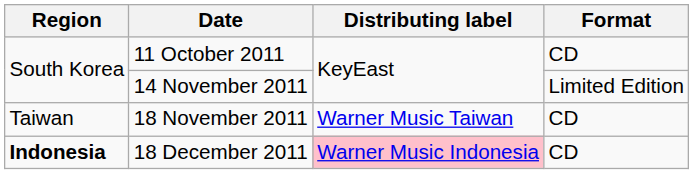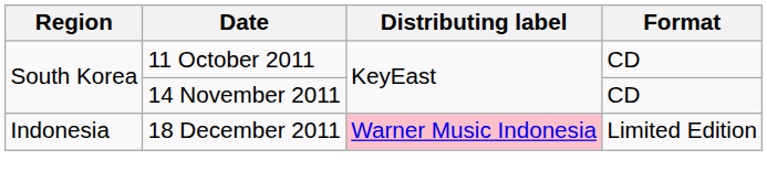14 November 2011 | Format: Limited Edition -> CD
- row: Taiwan | 18 November 2011 | Warner Music Taiwan | CD
18 December 2011 | Region: bold -> normal
18 December 2011 | Format: CD -> Limited Edition
